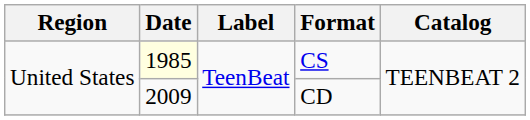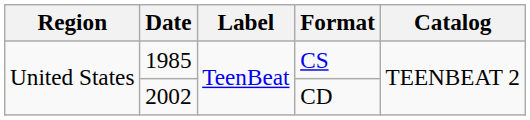CS | Date: lightyellow background -> no background
CD | Date: 2009 -> 2002
